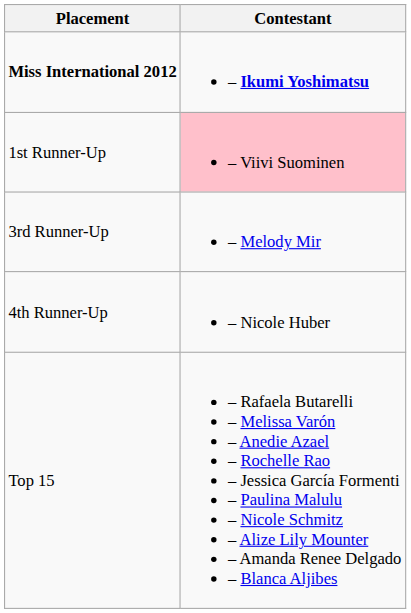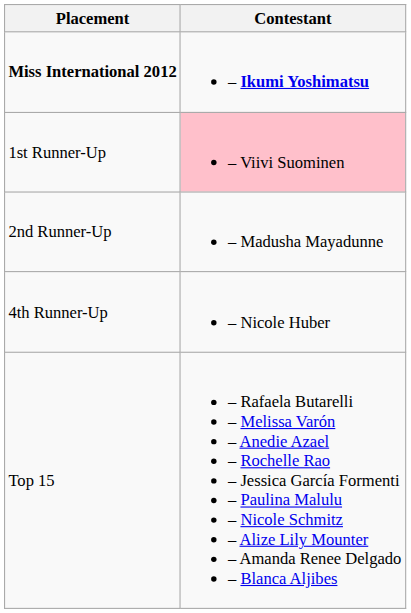+ row: 2nd Runner-Up | – Madusha Mayadunne
- row: 3rd Runner-Up | – Melody Mir
